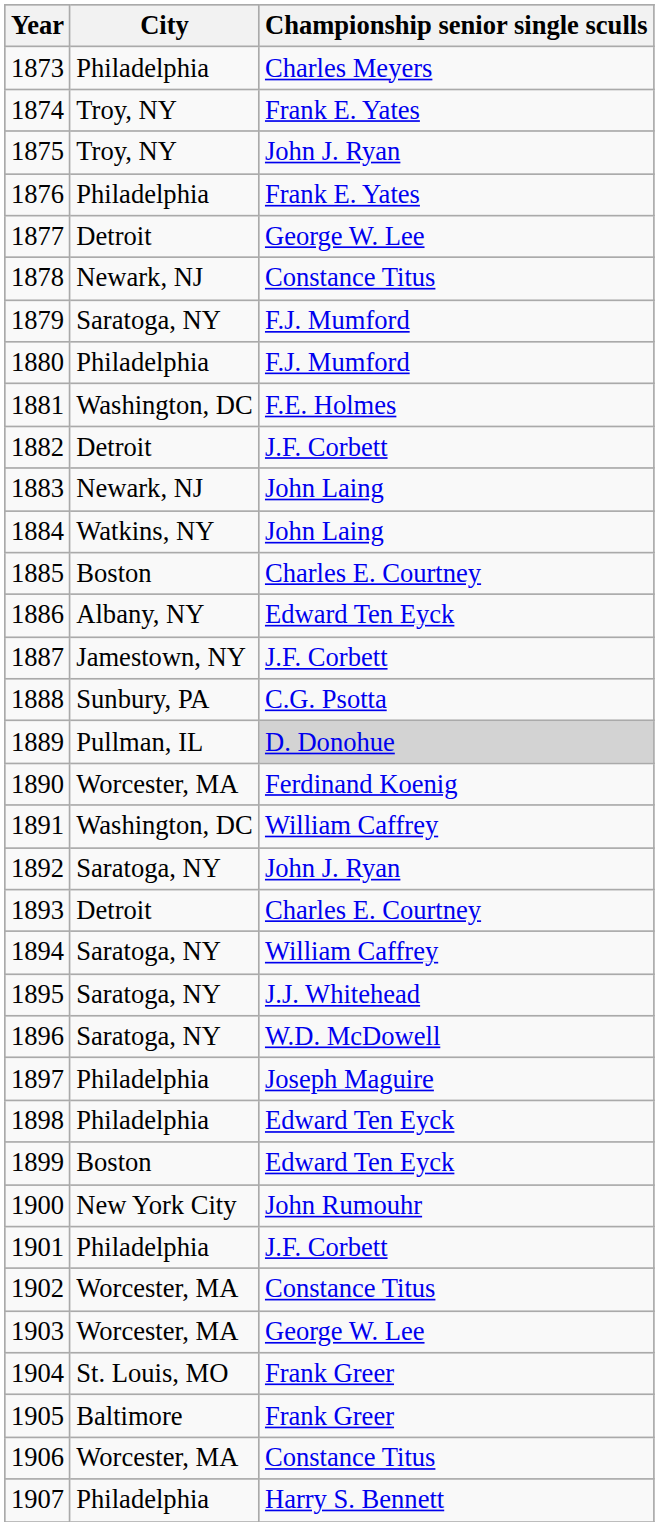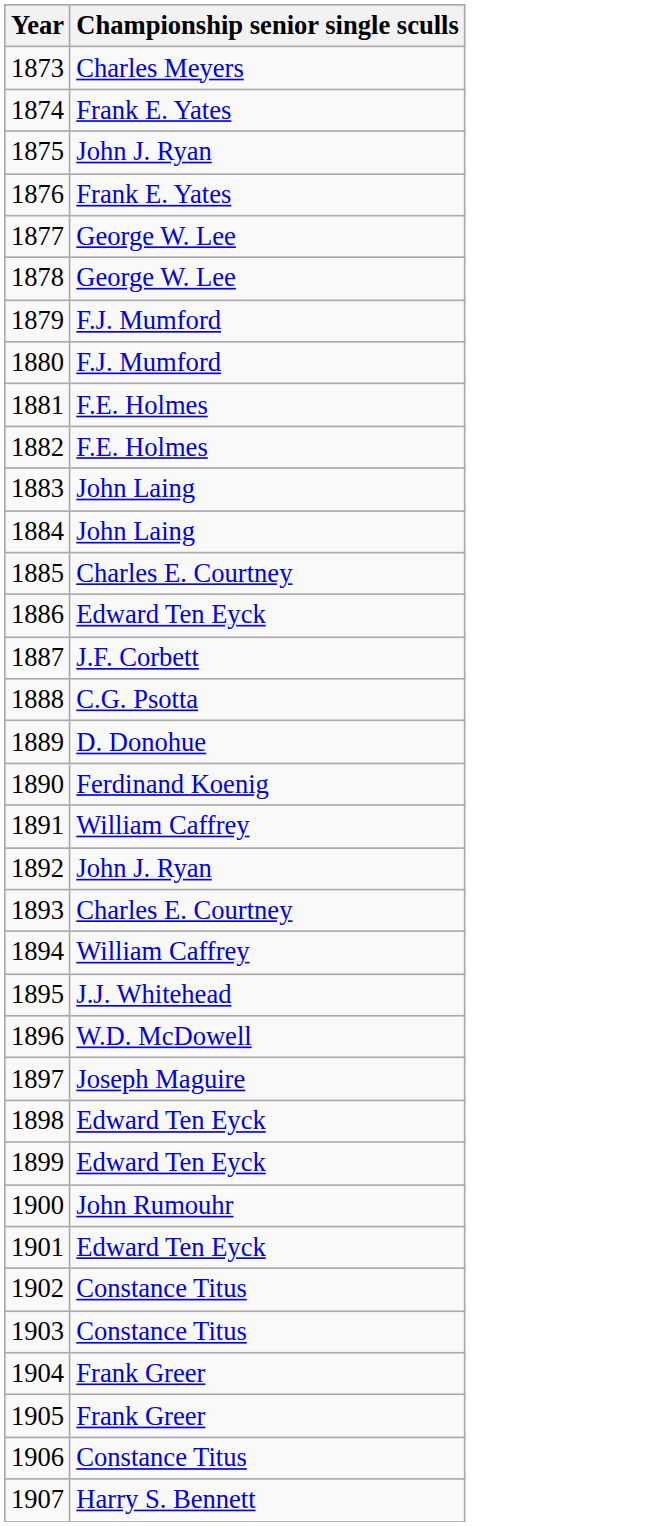- column: City | Philadelphia | Troy, NY | Troy, NY | Philadelphia | Detroit | Newark, NJ | Saratoga, NY | Philadelphia | Washington, DC | Detroit | Newark, NJ | Watkins, NY | Boston | Albany, NY | Jamestown, NY | Sunbury, PA | Pullman, IL | Worcester, MA | Washington, DC | Saratoga, NY | Detroit | Saratoga, NY | Saratoga, NY | Saratoga, NY | Philadelphia | Philadelphia | Boston | New York City | Philadelphia | Worcester, MA | Worcester, MA | St. Louis, MO | Baltimore | Worcester, MA | Philadelphia
1878 | Championship senior single sculls: Constance Titus -> George W. Lee
1882 | Championship senior single sculls: J.F. Corbett -> F.E. Holmes
1889 | Championship senior single sculls: lightgrey background -> no background
1901 | Championship senior single sculls: J.F. Corbett -> Edward Ten Eyck
1903 | Championship senior single sculls: George W. Lee -> Constance Titus
